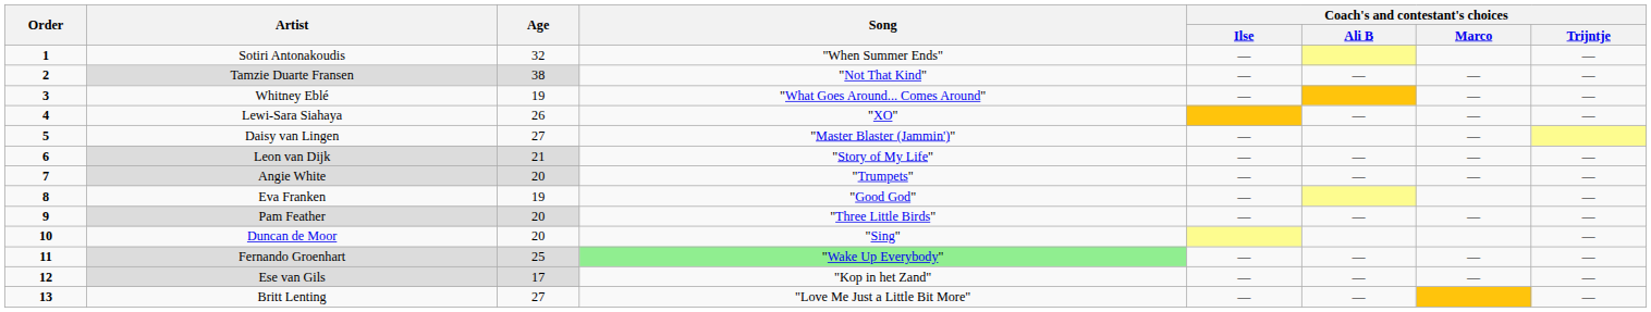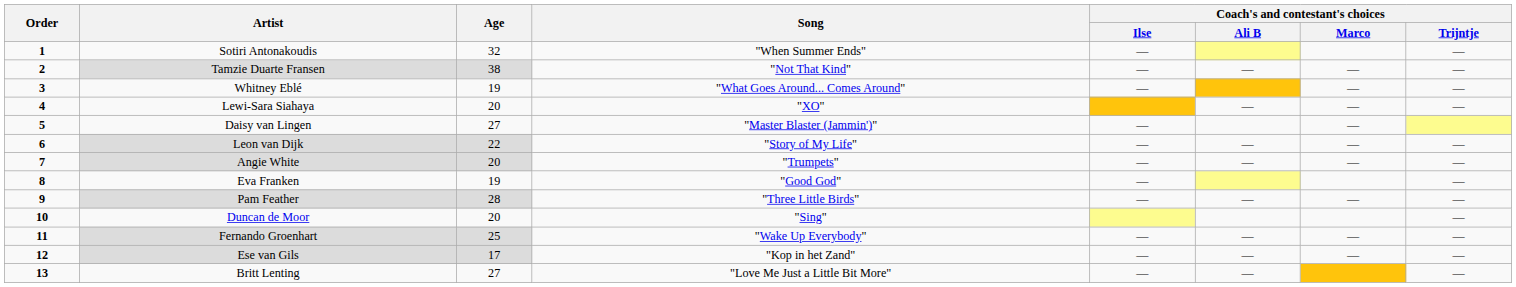Lewi-Sara Siahaya | Age: 26 -> 20
Leon van Dijk | Age: 21 -> 22
Pam Feather | Age: 20 -> 28
Fernando Groenhart | Song: lightgreen background -> no background
